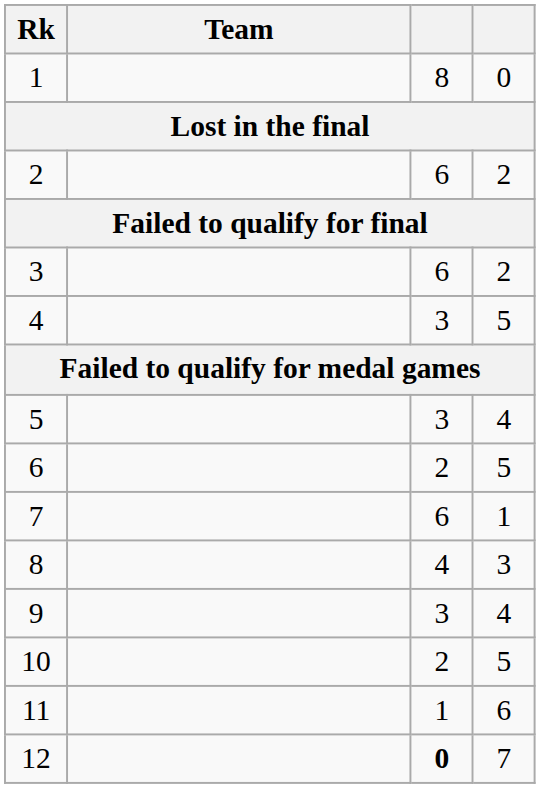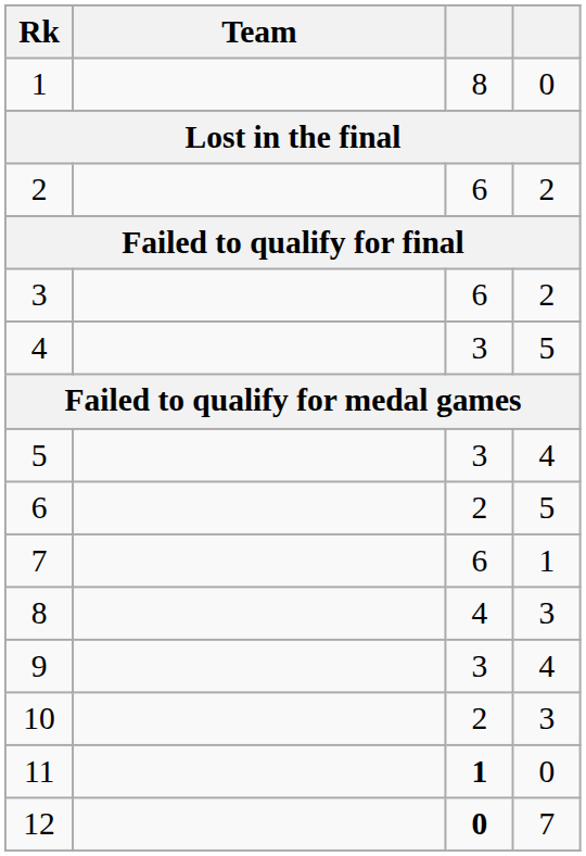10 | column 4: 5 -> 3
11 | column 3: normal -> bold
11 | column 4: 6 -> 0
